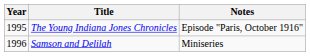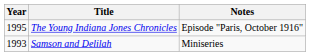Samson and Delilah | Year: 1996 -> 1993
